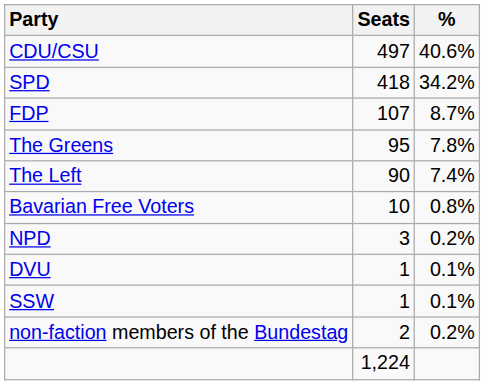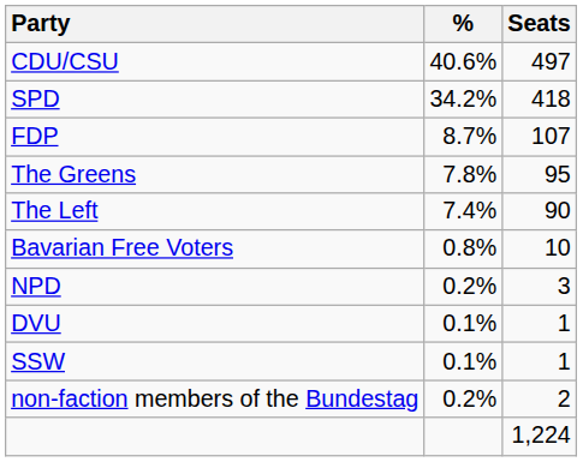columns swapped: Seats <-> %
